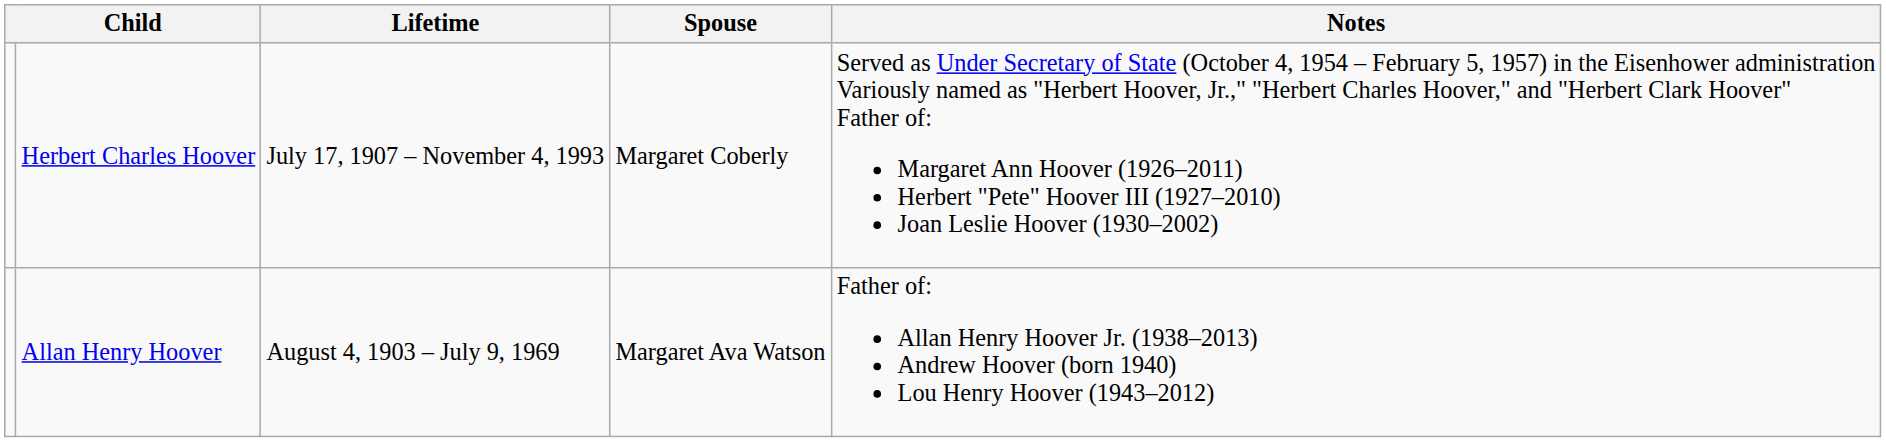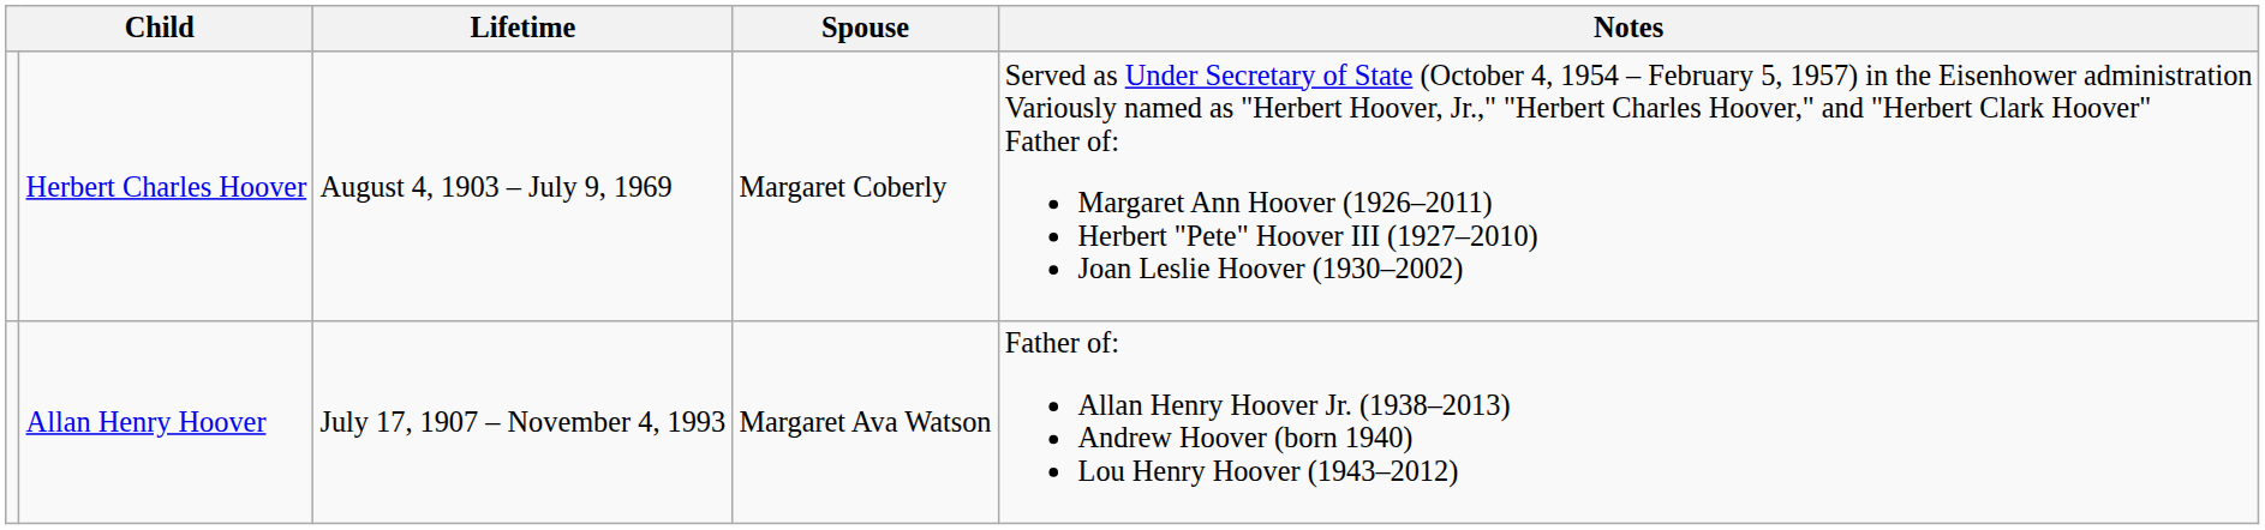Herbert Charles Hoover | Lifetime: July 17, 1907 – November 4, 1993 -> August 4, 1903 – July 9, 1969
Allan Henry Hoover | Lifetime: August 4, 1903 – July 9, 1969 -> July 17, 1907 – November 4, 1993
